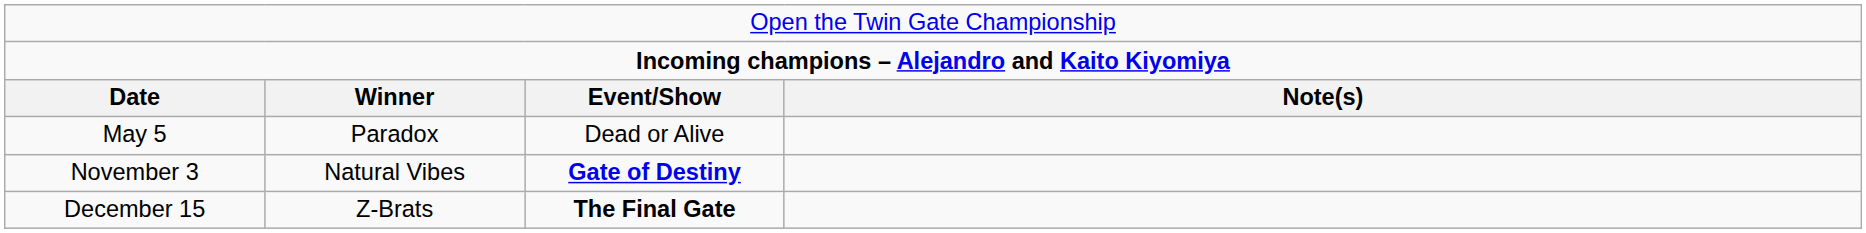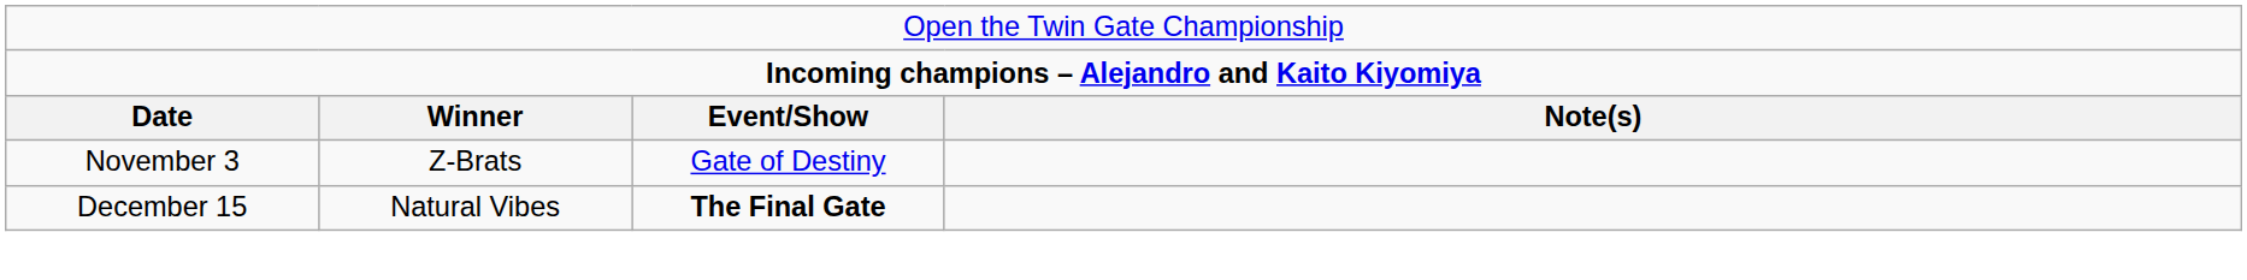- row: May 5 | Paradox | Dead or Alive
November 3 | column 2: Natural Vibes -> Z-Brats
November 3 | column 3: bold -> normal
December 15 | column 2: Z-Brats -> Natural Vibes
